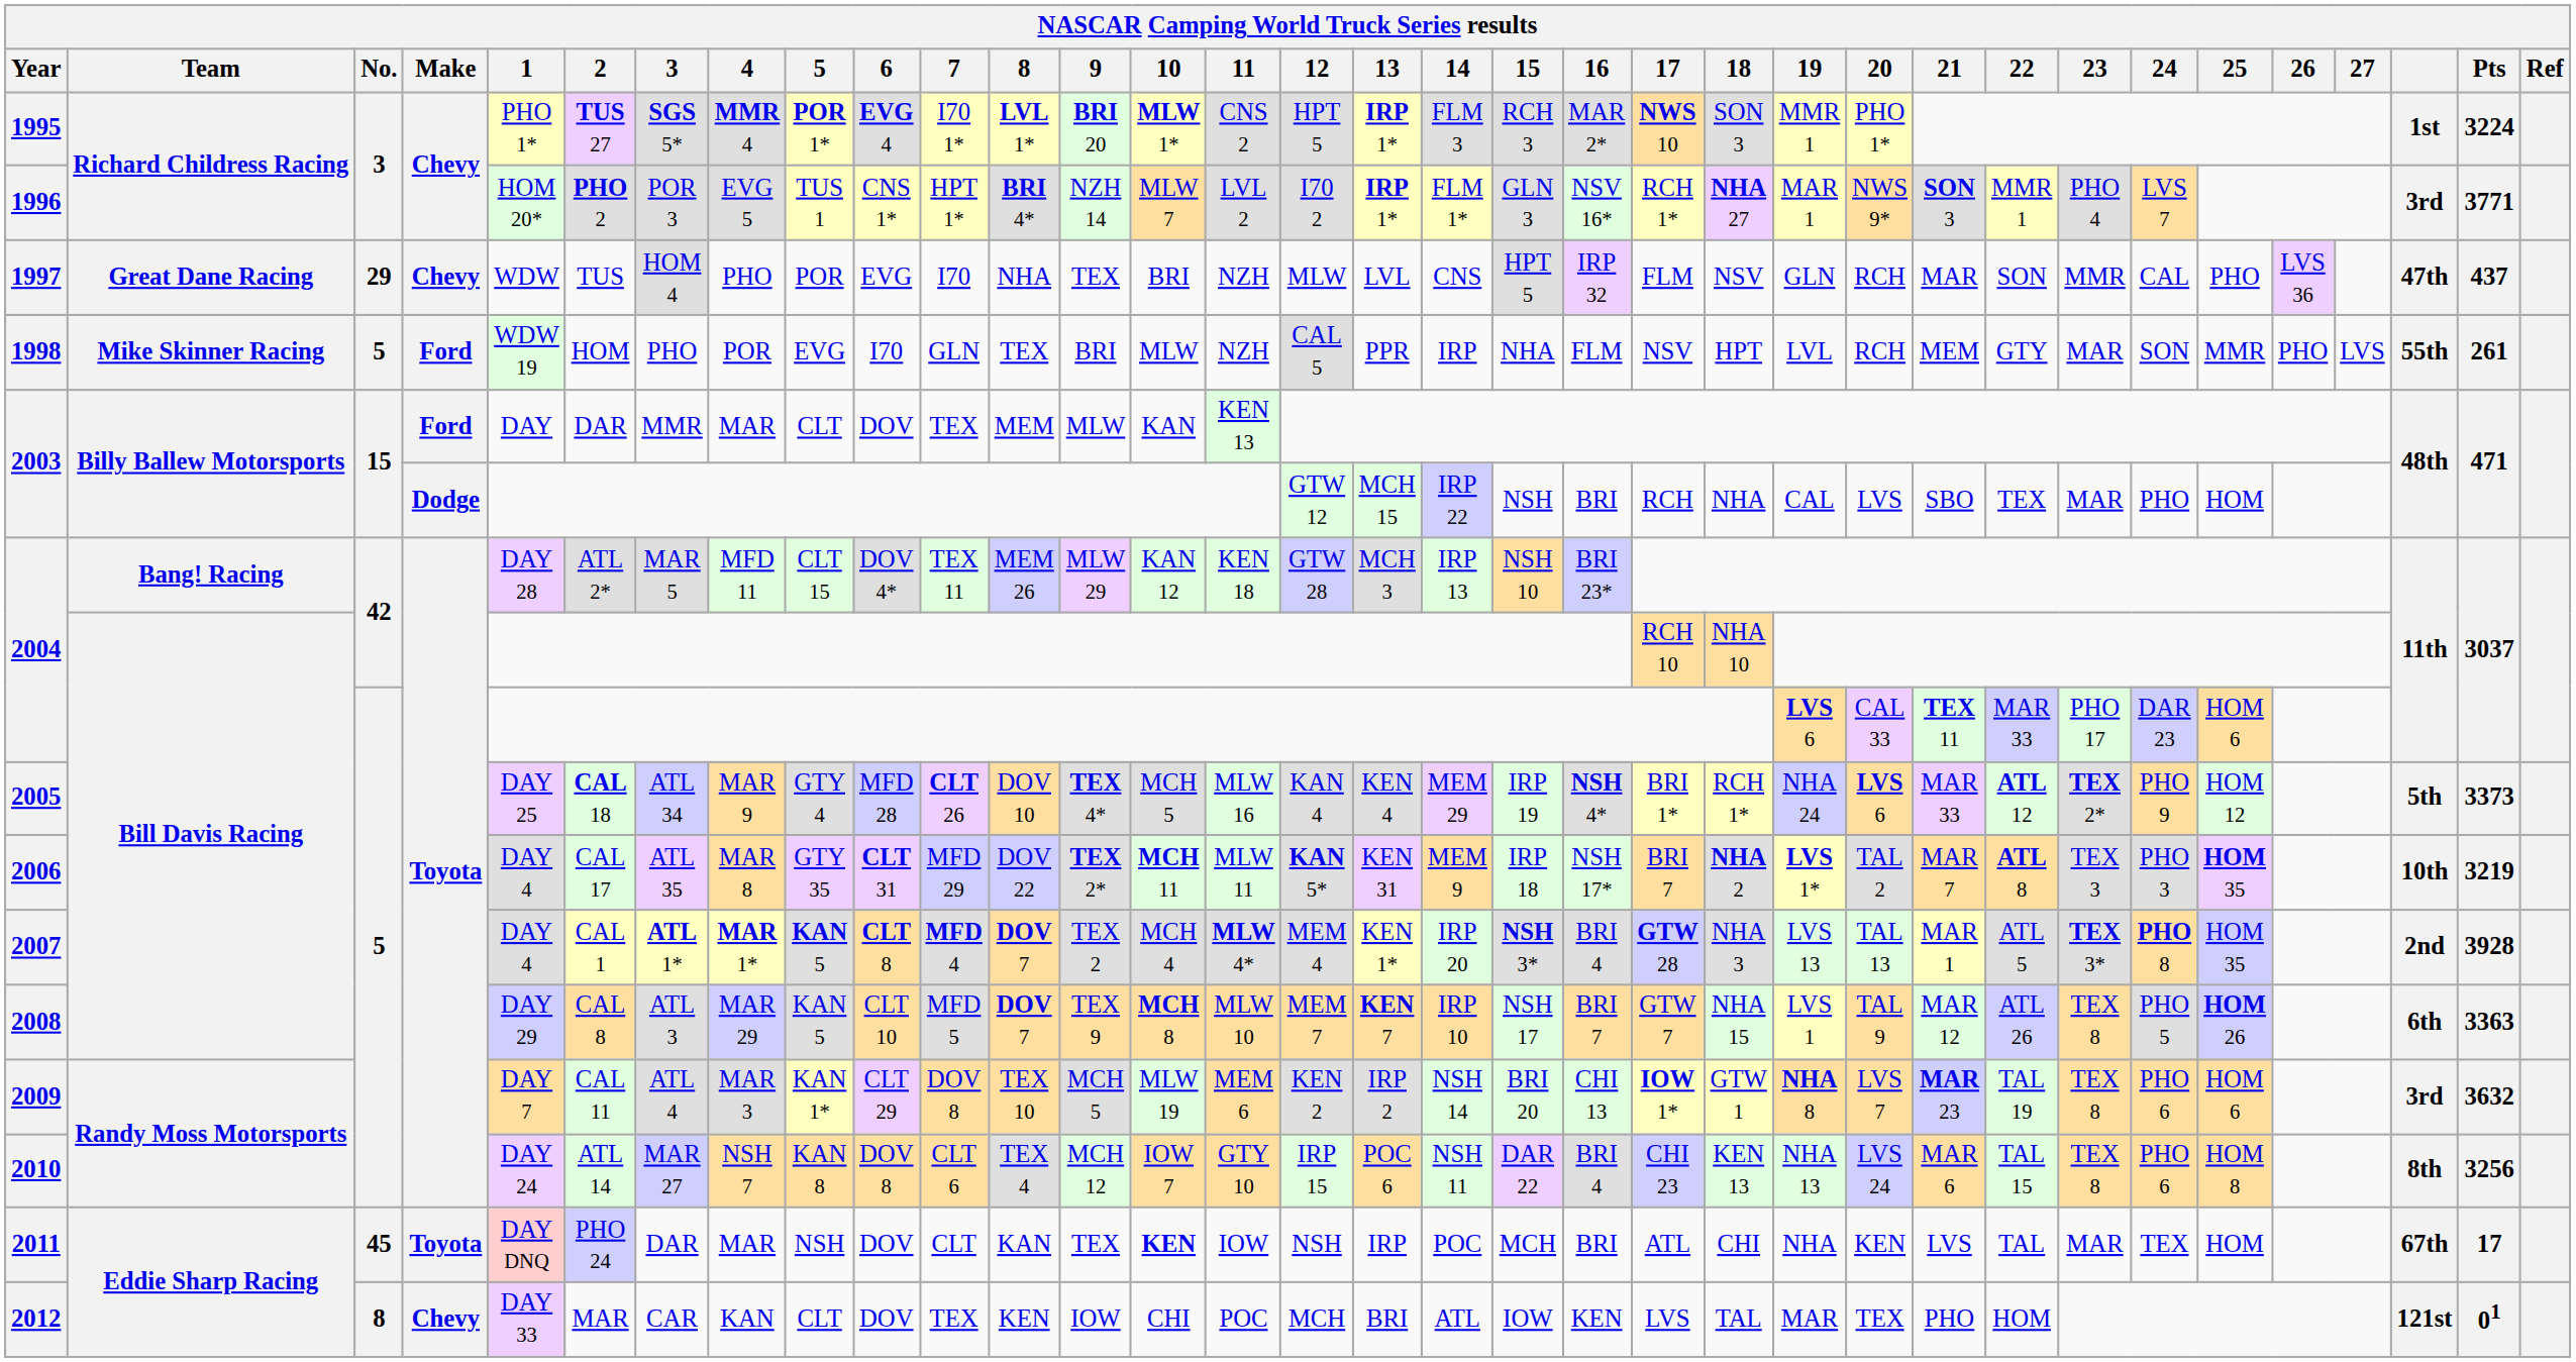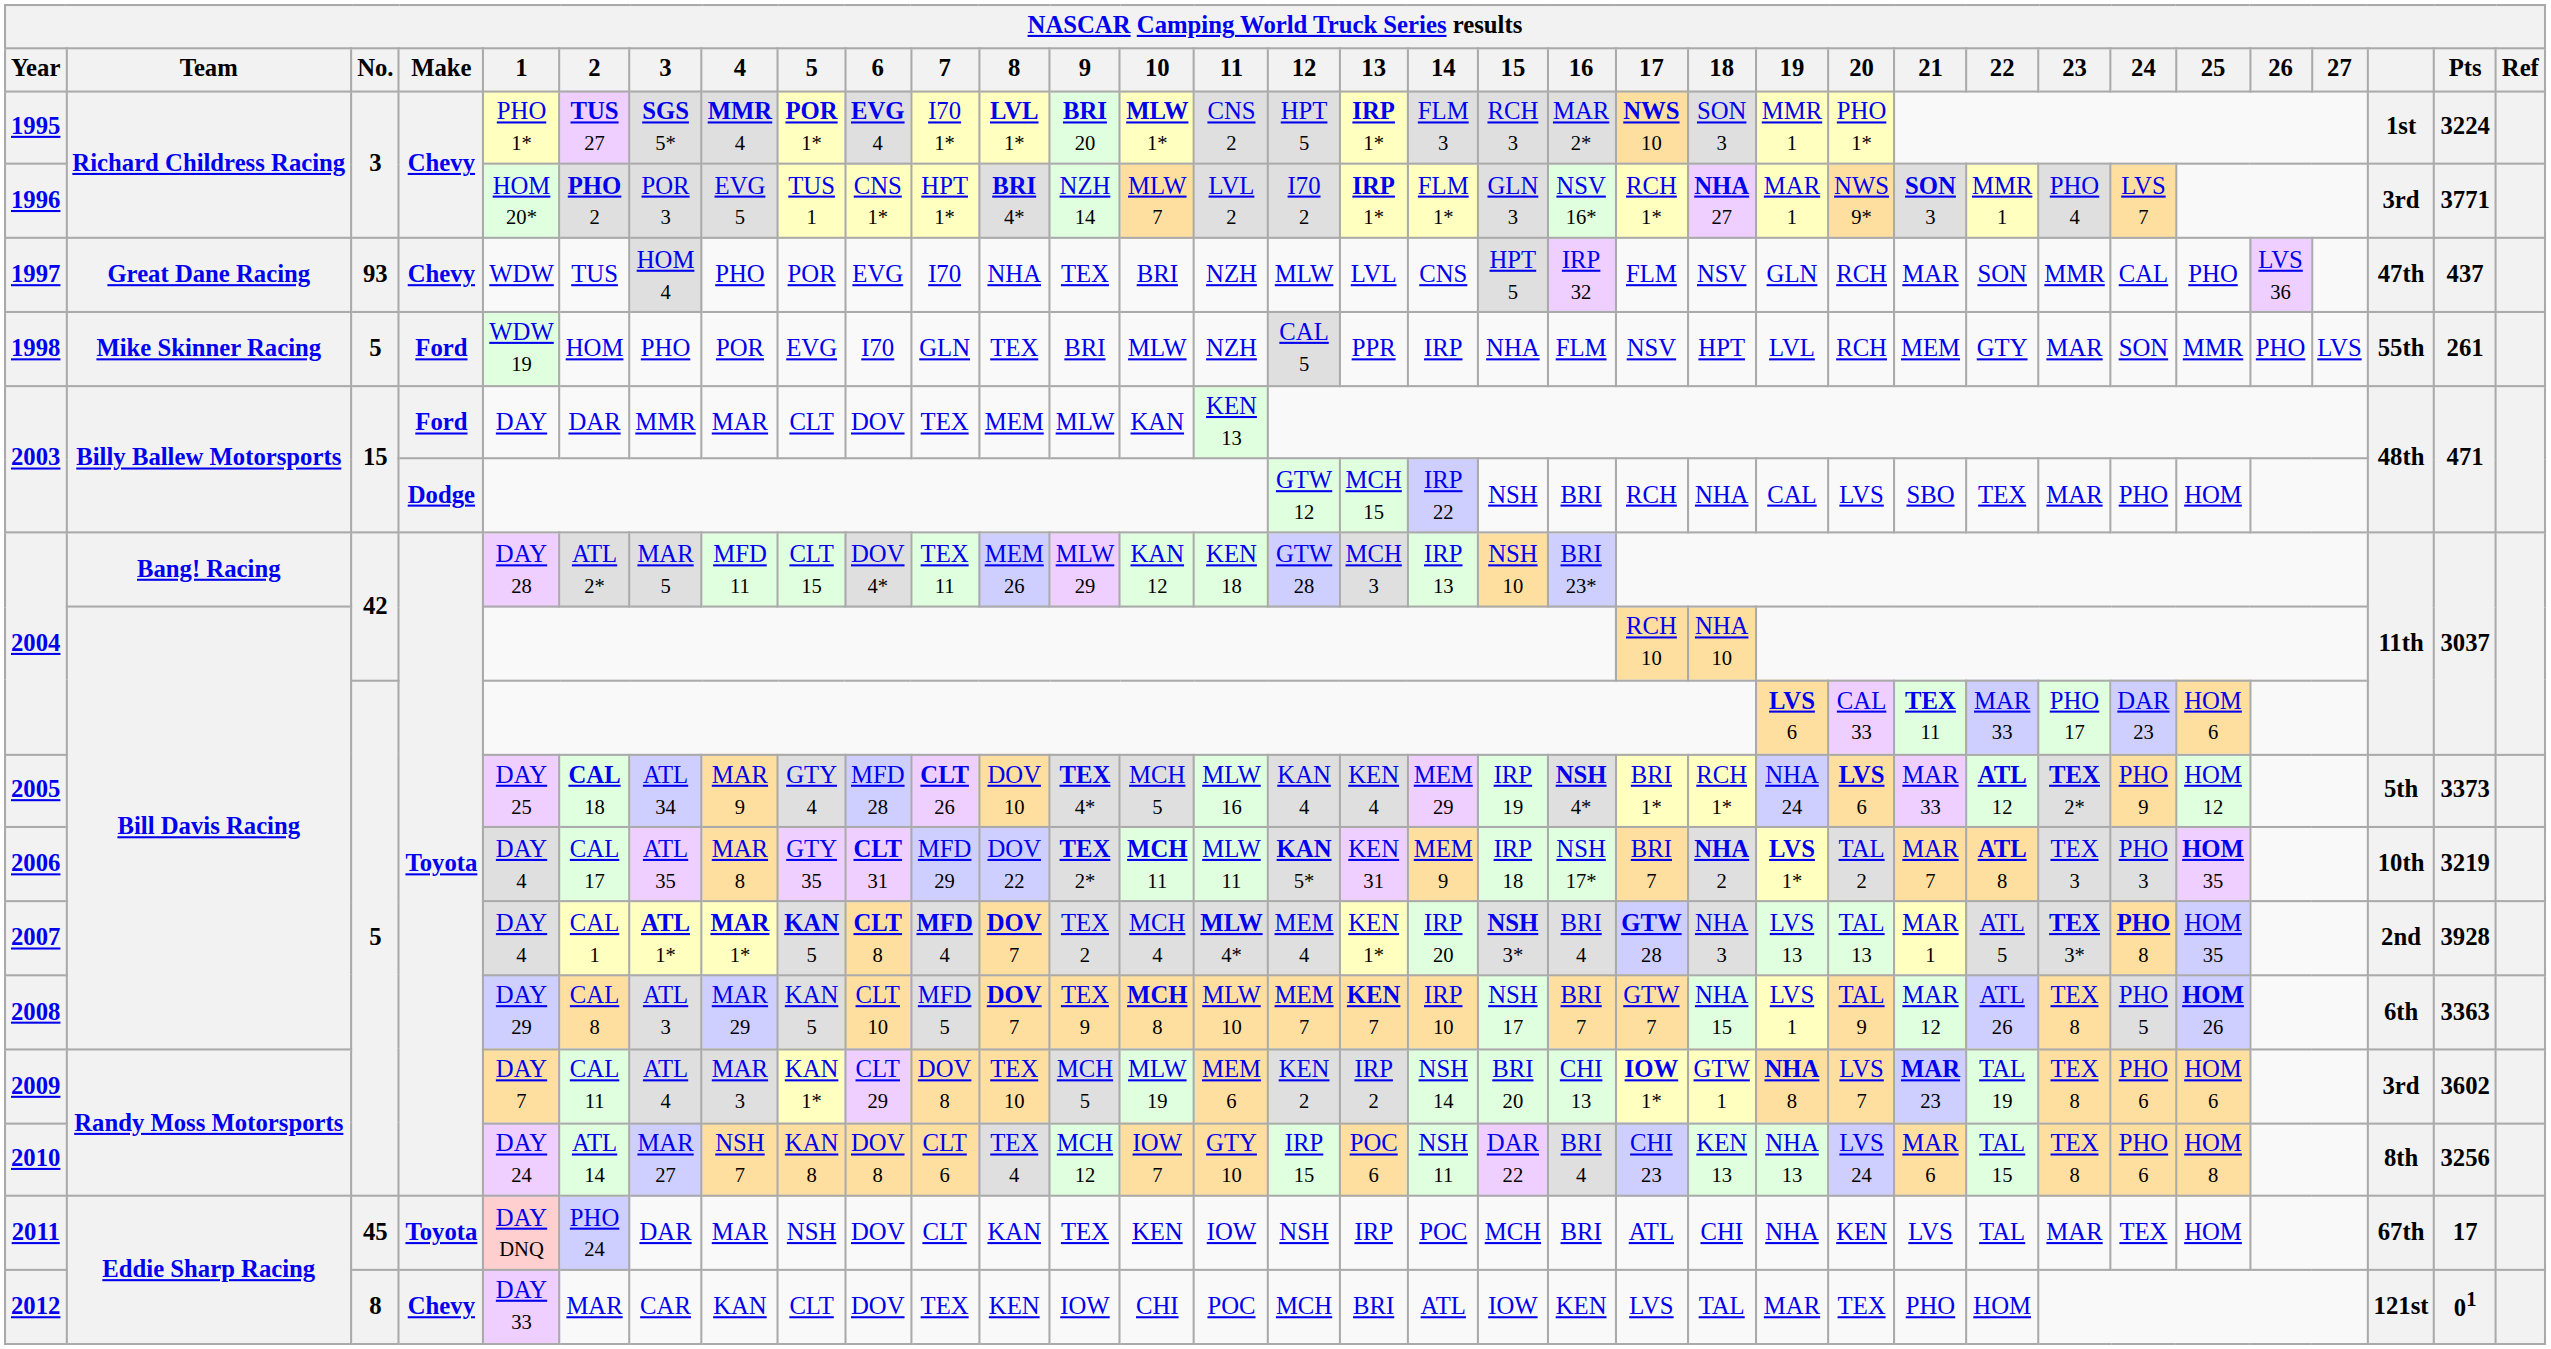1997 | No.: 29 -> 93
2009 | Pts: 3632 -> 3602
2011 | 10: bold -> normal
